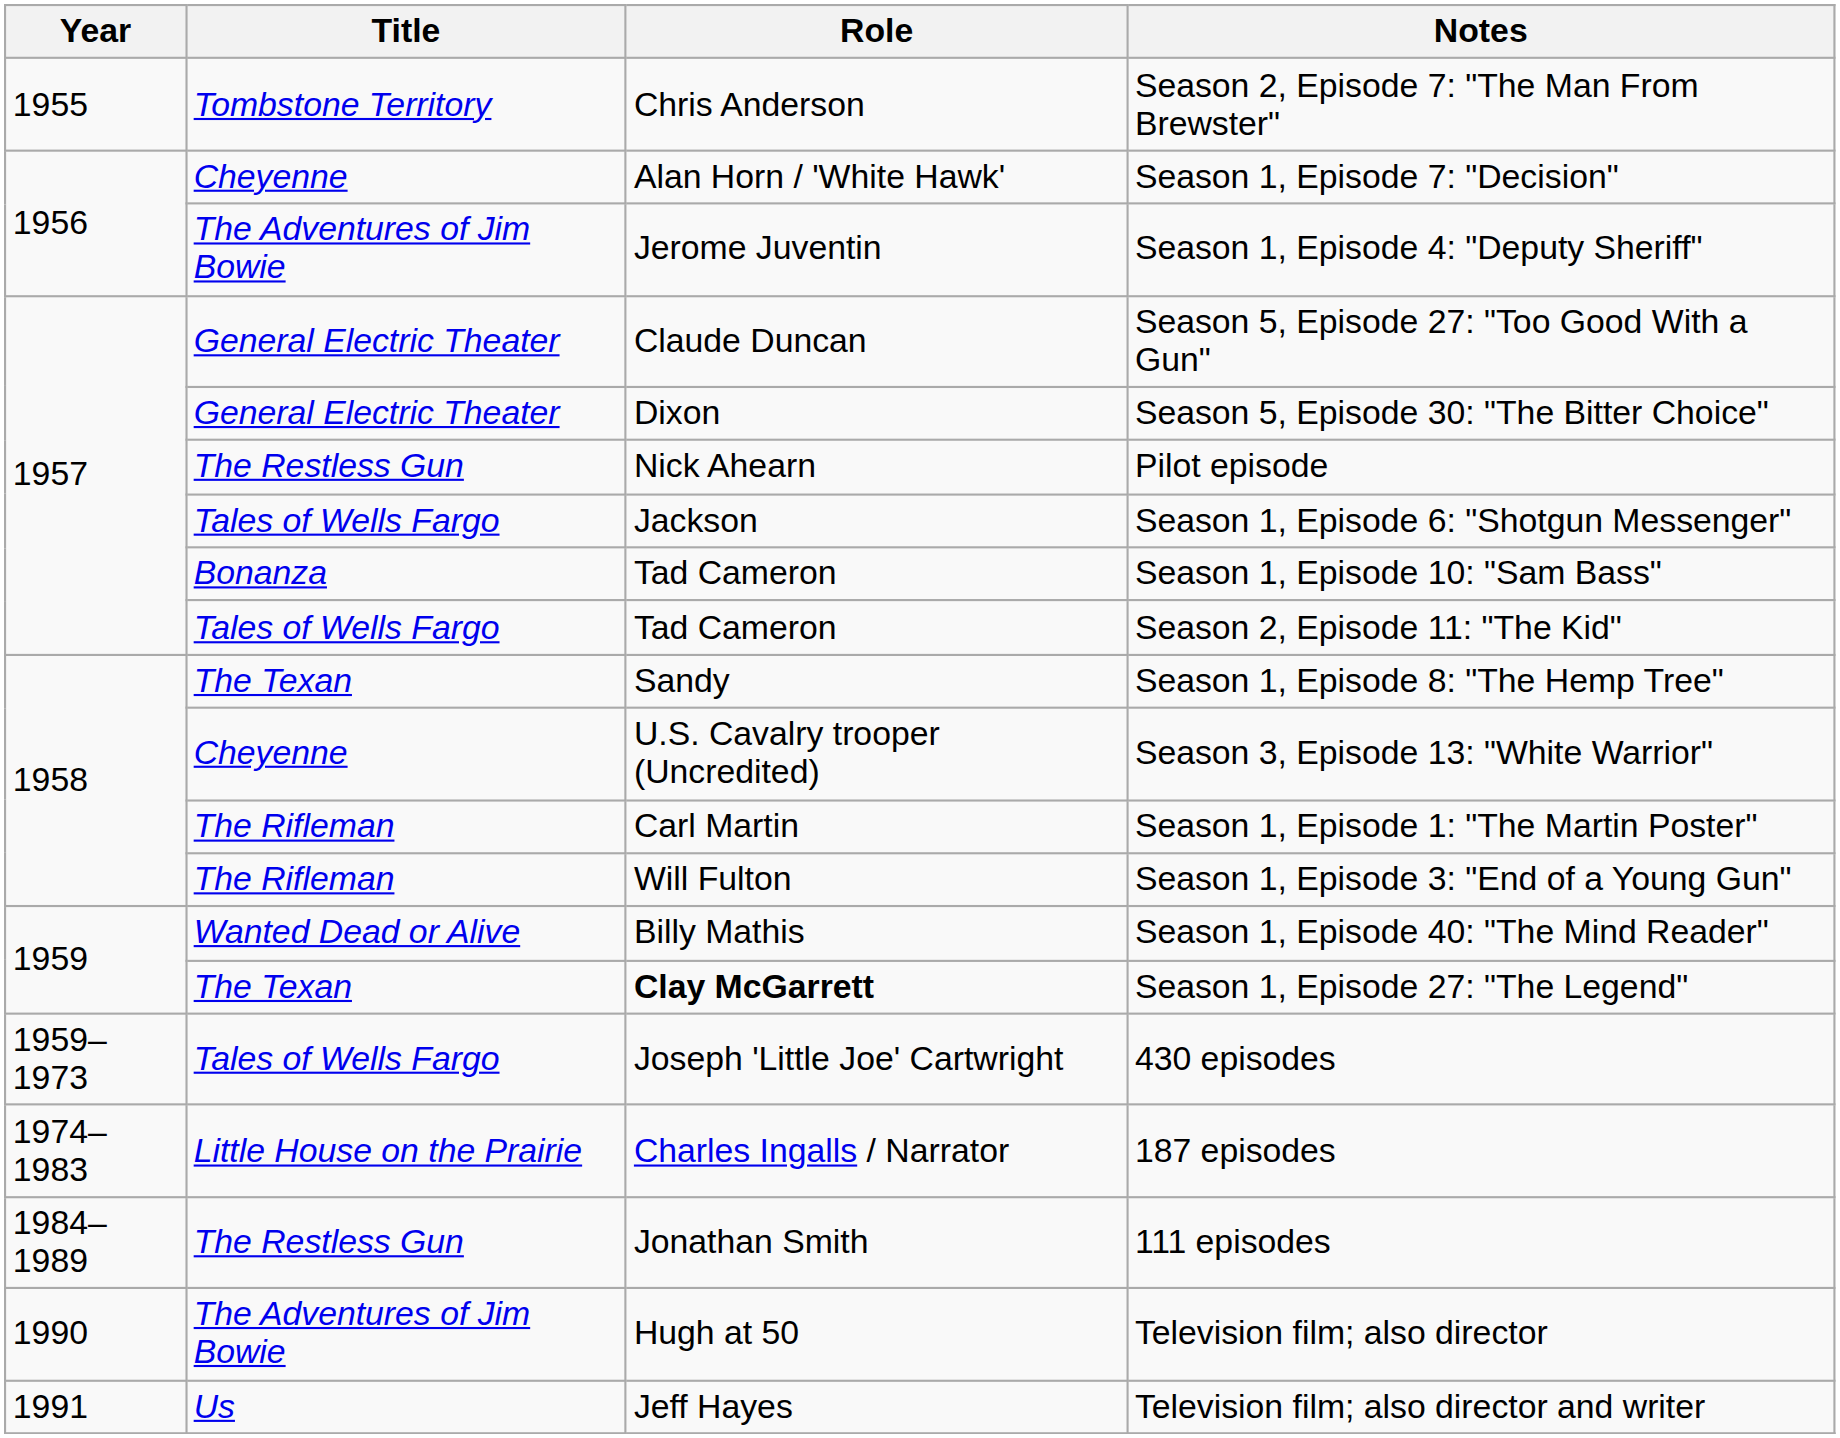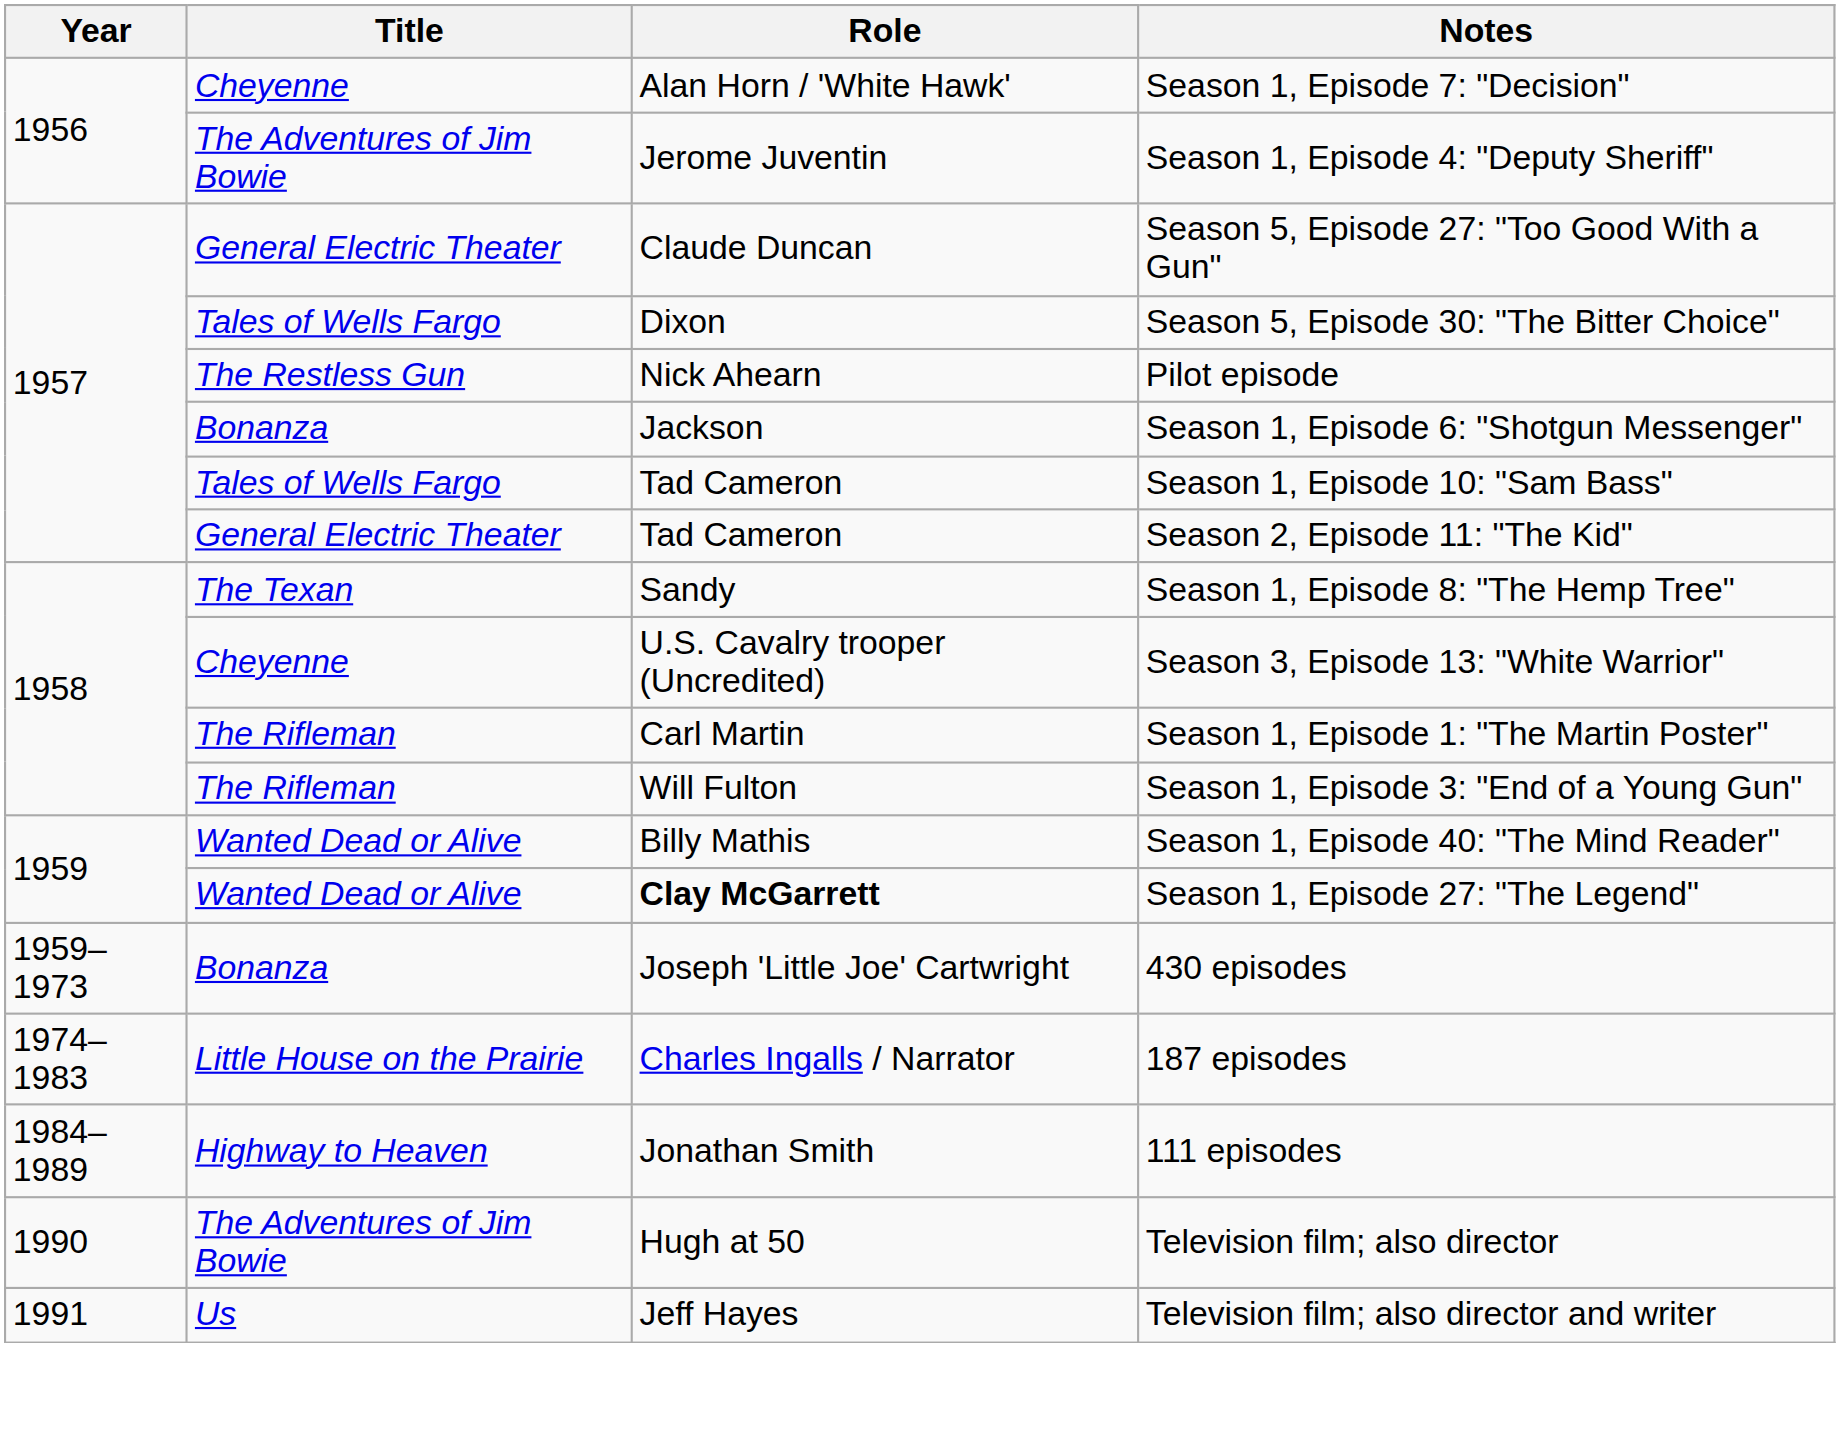- row: 1955 | Tombstone Territory | Chris Anderson | Season 2, Episode 7: "The Man From Brewster"
Season 5, Episode 30: "The Bitter Choice" | Title: General Electric Theater -> Tales of Wells Fargo
Season 1, Episode 6: "Shotgun Messenger" | Title: Tales of Wells Fargo -> Bonanza
Season 1, Episode 10: "Sam Bass" | Title: Bonanza -> Tales of Wells Fargo
Season 2, Episode 11: "The Kid" | Title: Tales of Wells Fargo -> General Electric Theater
Season 1, Episode 27: "The Legend" | Title: The Texan -> Wanted Dead or Alive
430 episodes | Title: Tales of Wells Fargo -> Bonanza
111 episodes | Title: The Restless Gun -> Highway to Heaven
